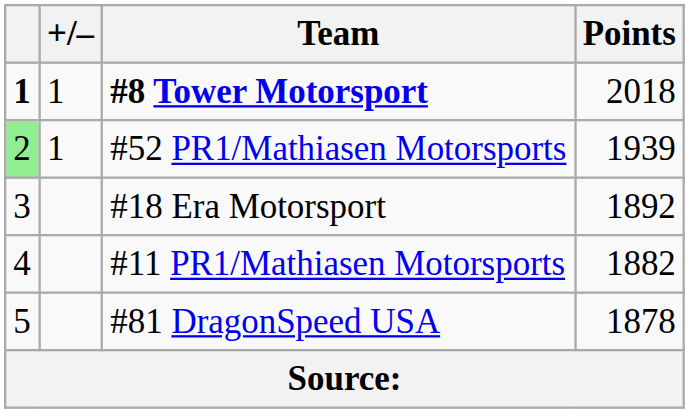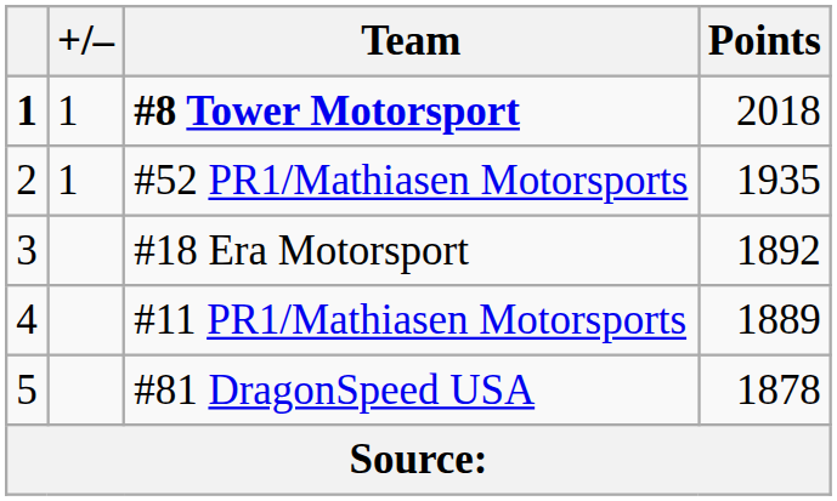#52 PR1/Mathiasen Motorsports | column 1: lightgreen background -> no background
#52 PR1/Mathiasen Motorsports | Points: 1939 -> 1935
#11 PR1/Mathiasen Motorsports | Points: 1882 -> 1889
